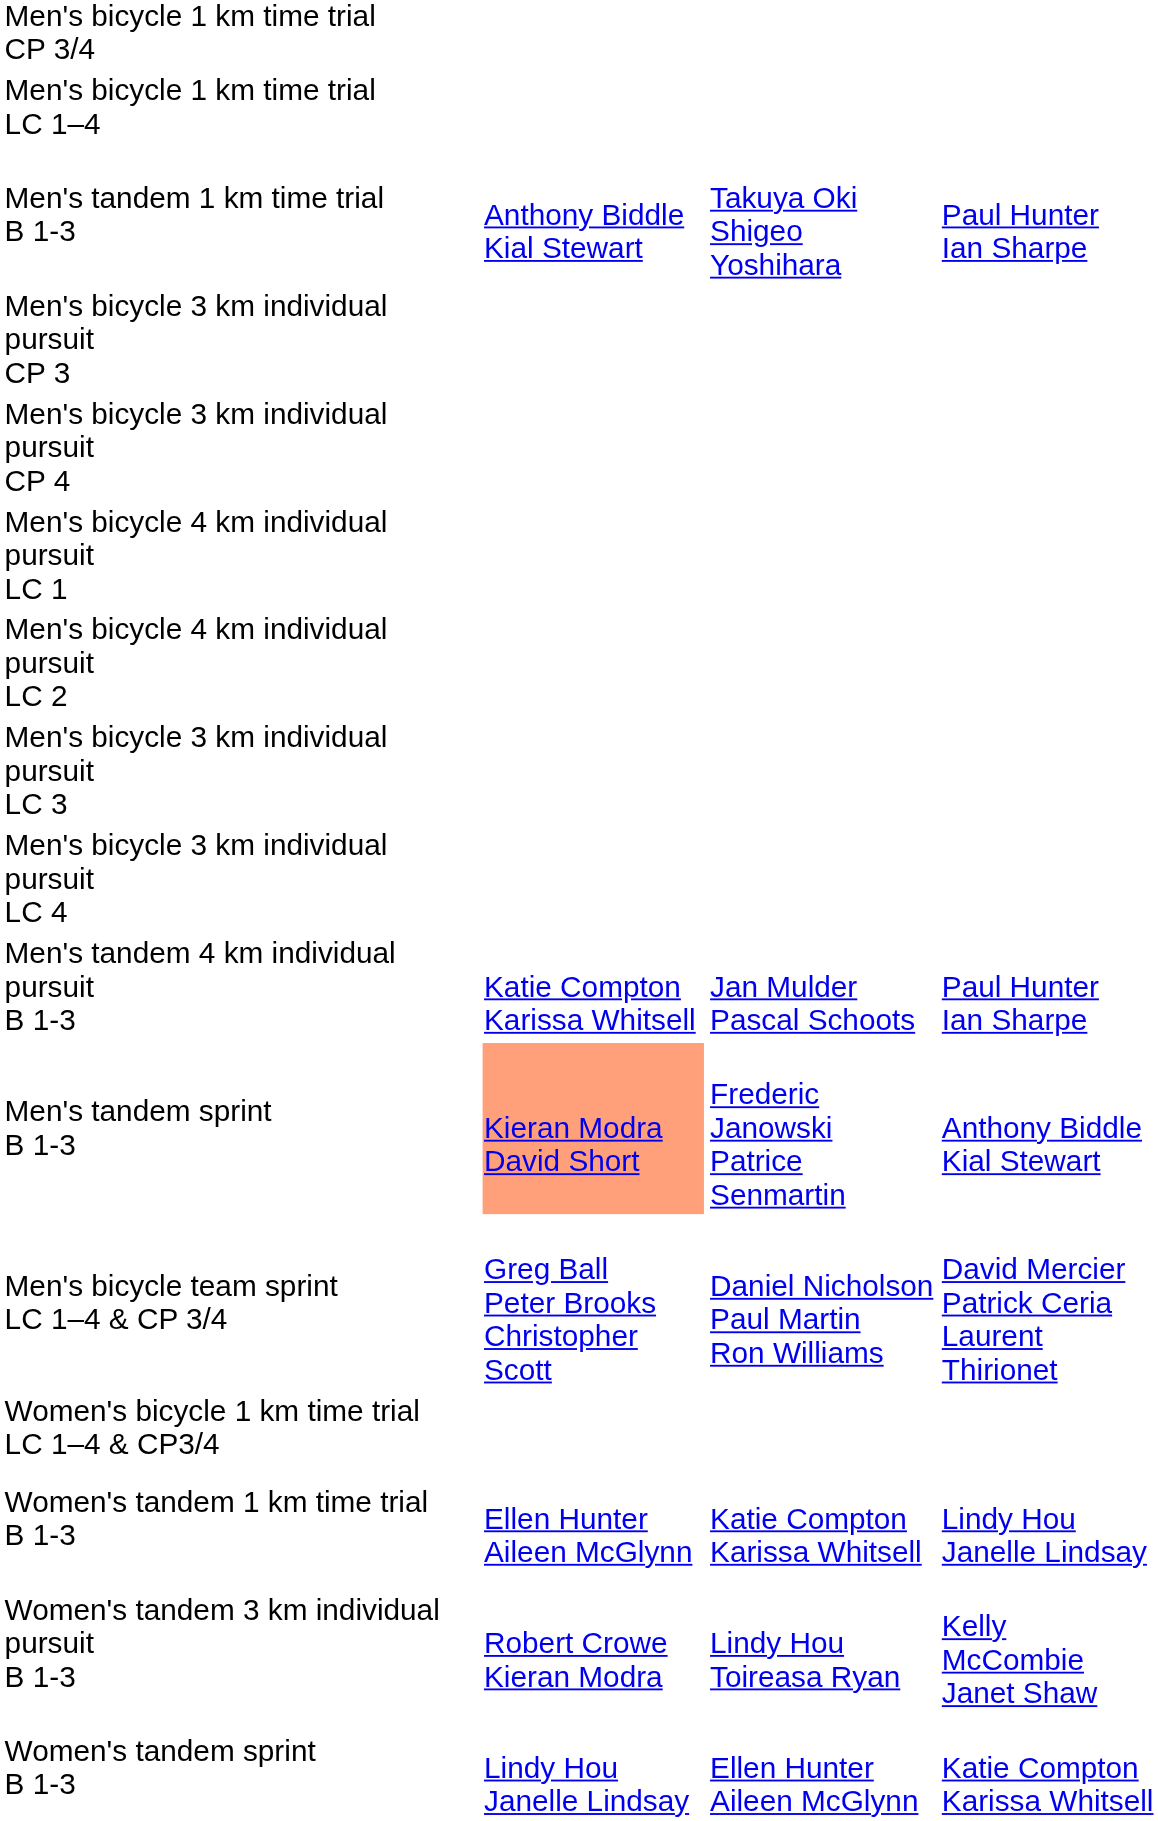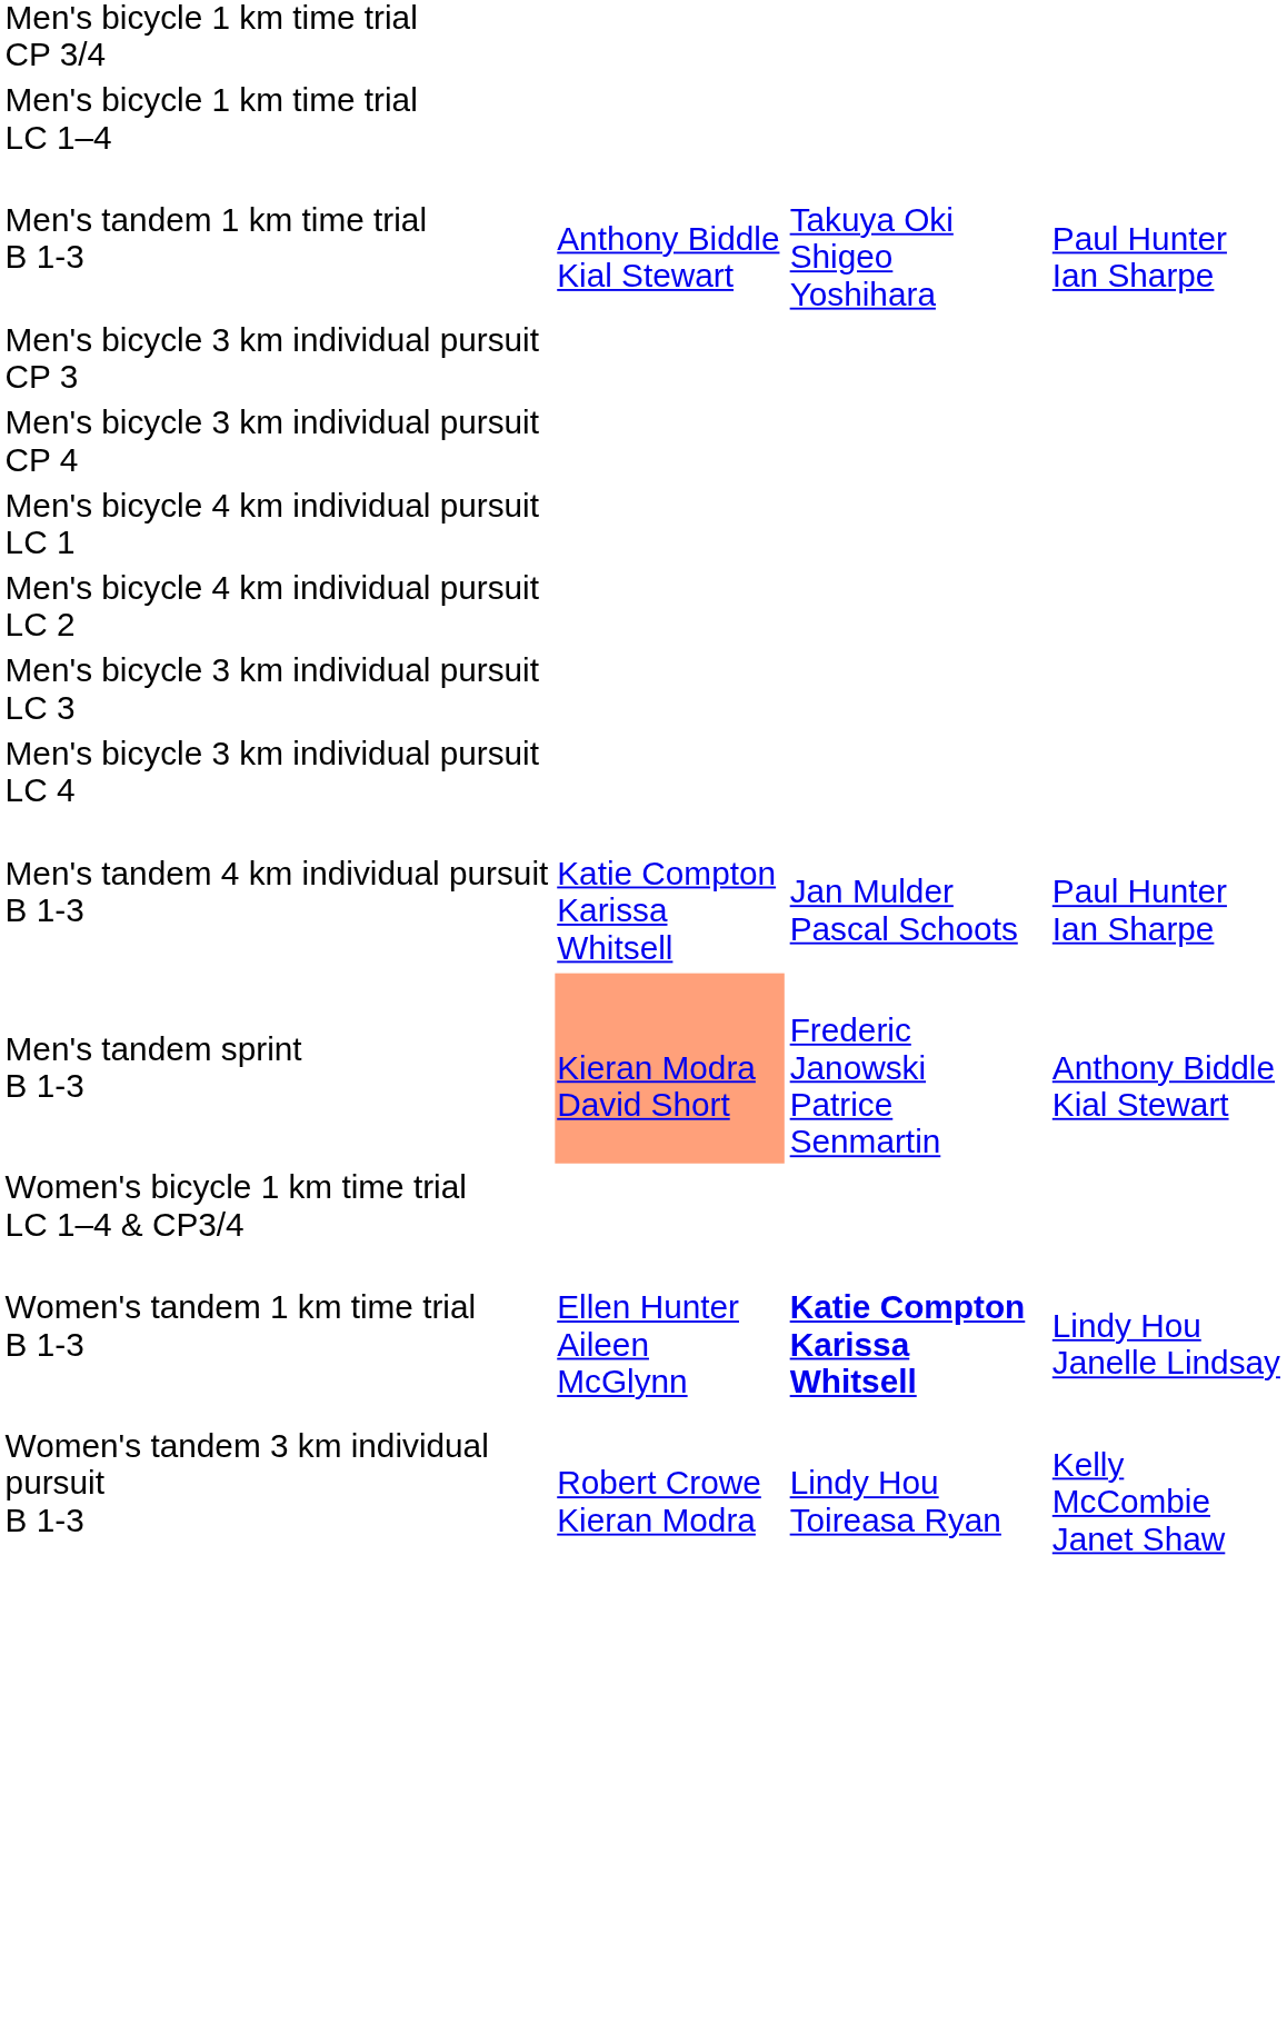- row: Men's bicycle team sprint LC 1–4 & CP 3/4 | Greg Ball Peter Brooks Christopher Scott | Daniel Nicholson Paul Martin Ron Williams | David Mercier Patrick Ceria Laurent Thirionet
Women's tandem 1 km time trial B 1-3 | column 3: normal -> bold
- row: Women's tandem sprint B 1-3 | Lindy Hou Janelle Lindsay | Ellen Hunter Aileen McGlynn | Katie Compton Karissa Whitsell
